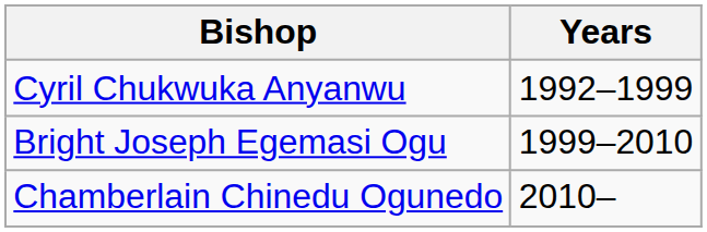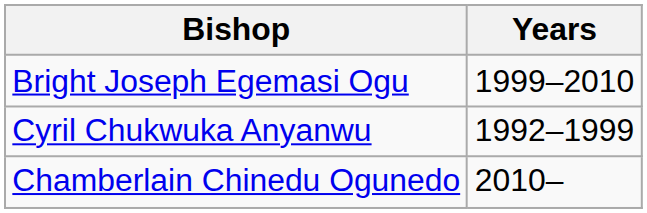rows swapped: Cyril Chukwuka Anyanwu <-> Bright Joseph Egemasi Ogu
